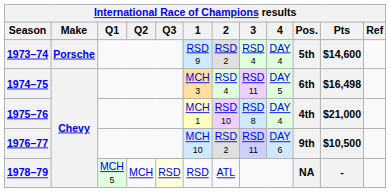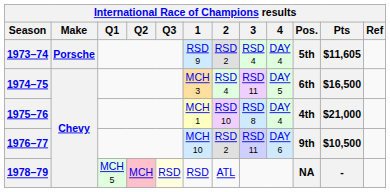1973–74 | Pts: $14,600 -> $11,605
1974–75 | Pts: $16,498 -> $16,500
1978–79 | Q2: no background -> pink background
